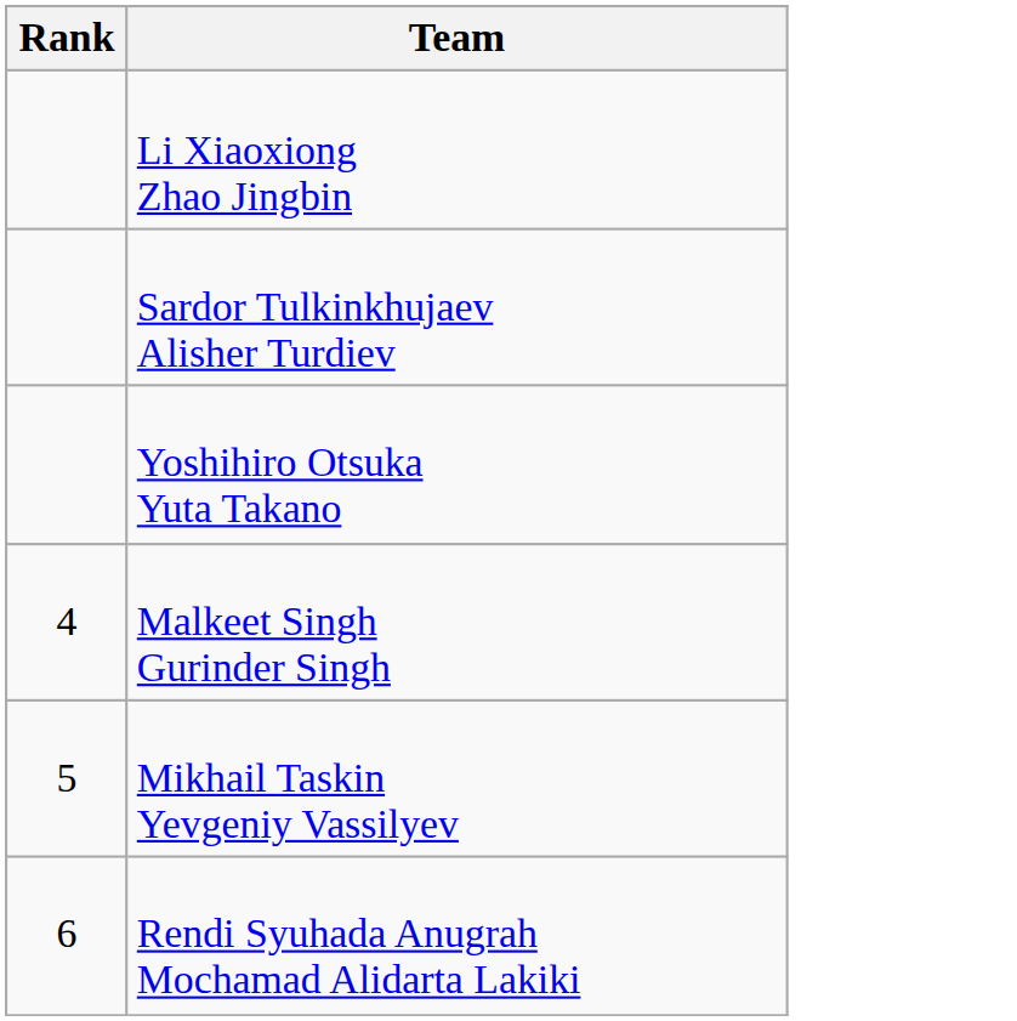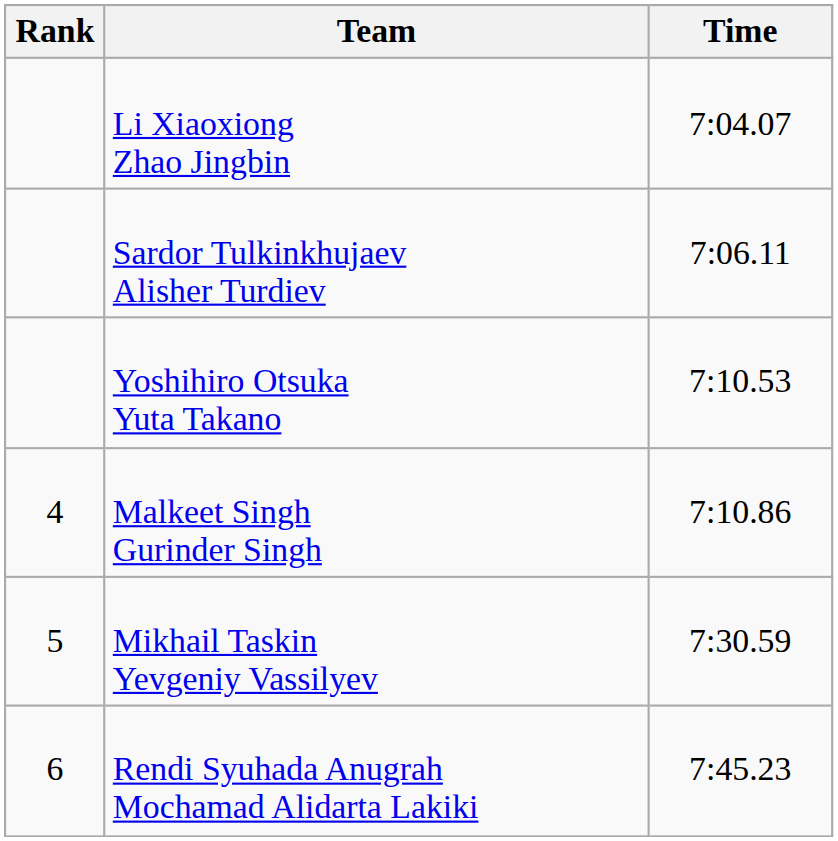+ column: Time | 7:04.07 | 7:06.11 | 7:10.53 | 7:10.86 | 7:30.59 | 7:45.23
